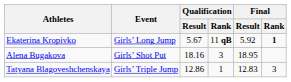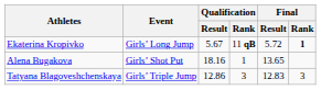Ekaterina Kropivko | Final / Result: 5.92 -> 5.72
Alena Bugakova | Qualification / Rank: 3 -> 1
Alena Bugakova | Final / Result: 18.95 -> 13.65
Tatyana Blagoveshchenskaya | Qualification / Rank: 1 -> 3
